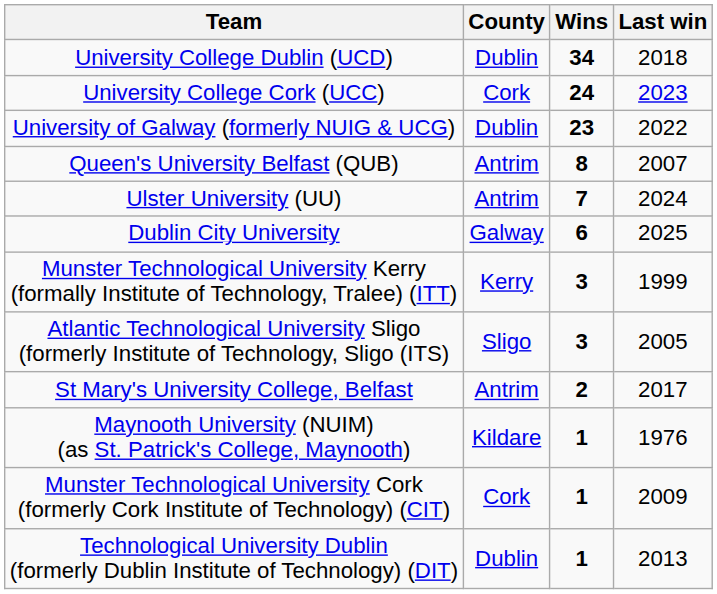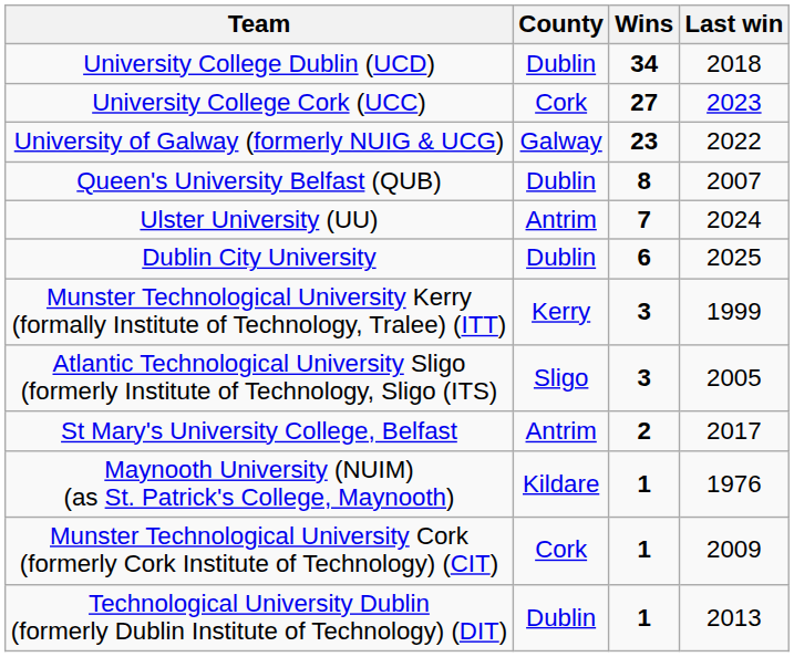University College Cork (UCC) | Wins: 24 -> 27
University of Galway (formerly NUIG & UCG) | County: Dublin -> Galway
Queen's University Belfast (QUB) | County: Antrim -> Dublin
Dublin City University | County: Galway -> Dublin
